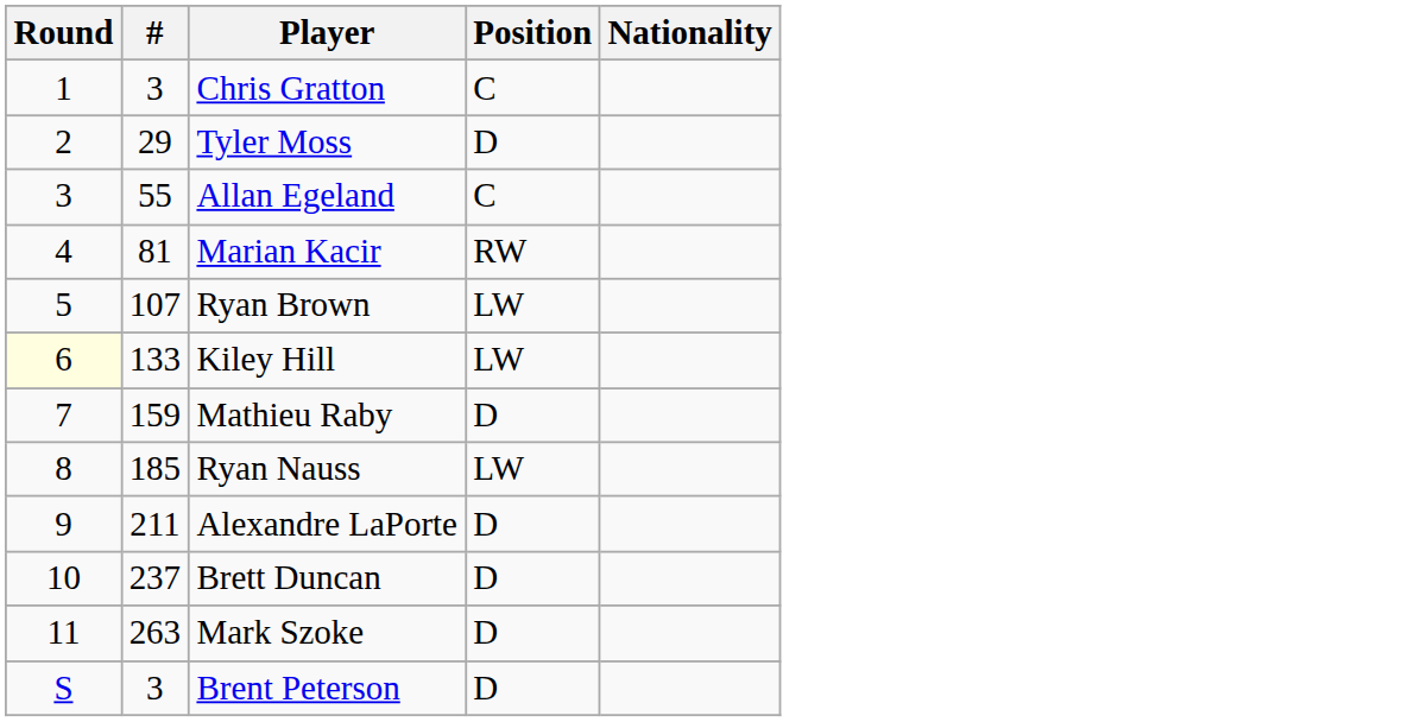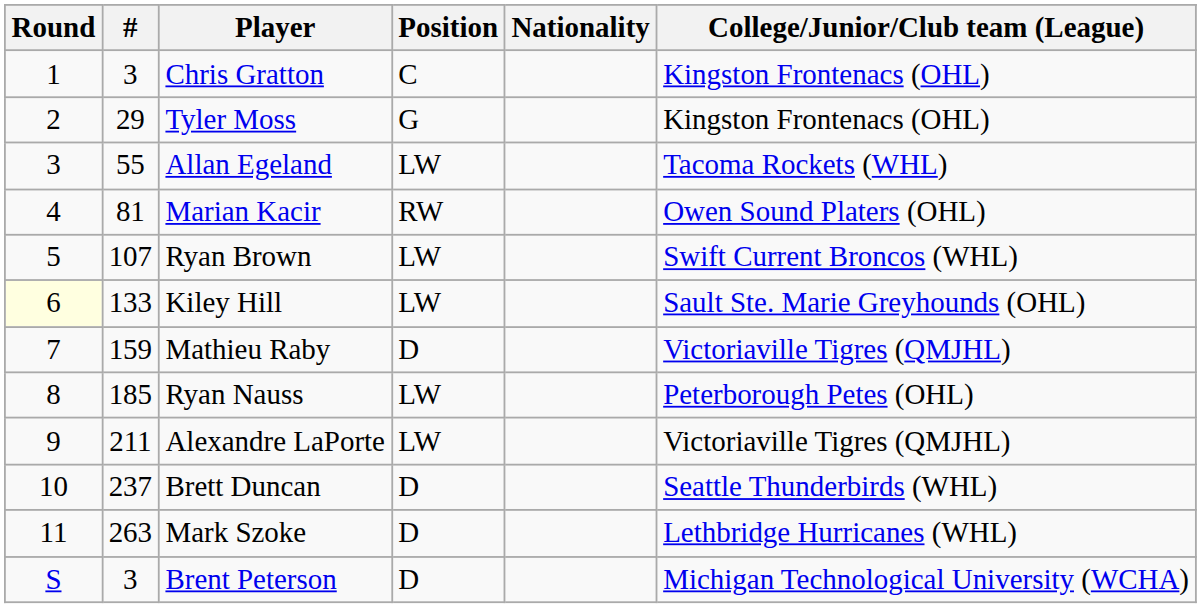+ column: College/Junior/Club team (League) | Kingston Frontenacs (OHL) | Kingston Frontenacs (OHL) | Tacoma Rockets (WHL) | Owen Sound Platers (OHL) | Swift Current Broncos (WHL) | Sault Ste. Marie Greyhounds (OHL) | Victoriaville Tigres (QMJHL) | Peterborough Petes (OHL) | Victoriaville Tigres (QMJHL) | Seattle Thunderbirds (WHL) | Lethbridge Hurricanes (WHL) | Michigan Technological University (WCHA)
Tyler Moss | Position: D -> G
Allan Egeland | Position: C -> LW
Alexandre LaPorte | Position: D -> LW
